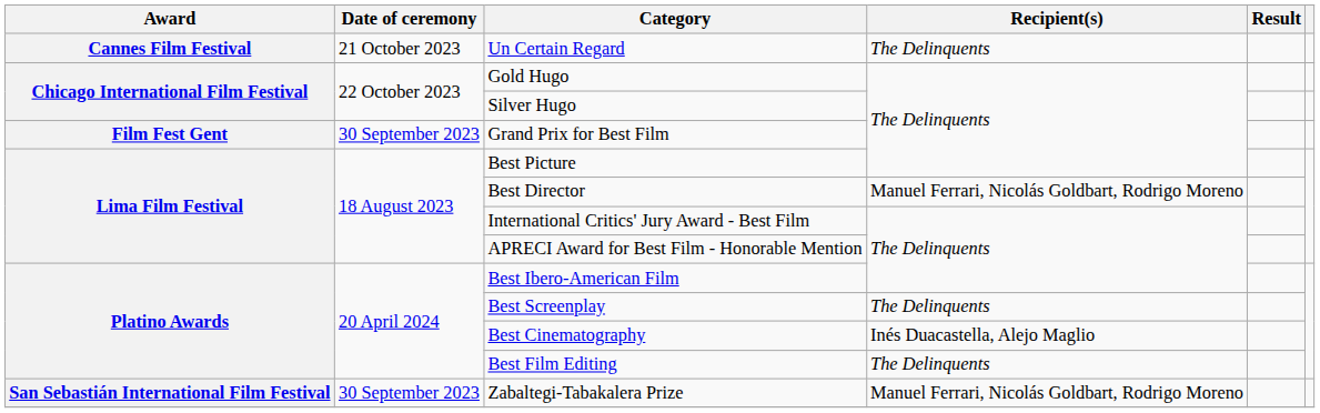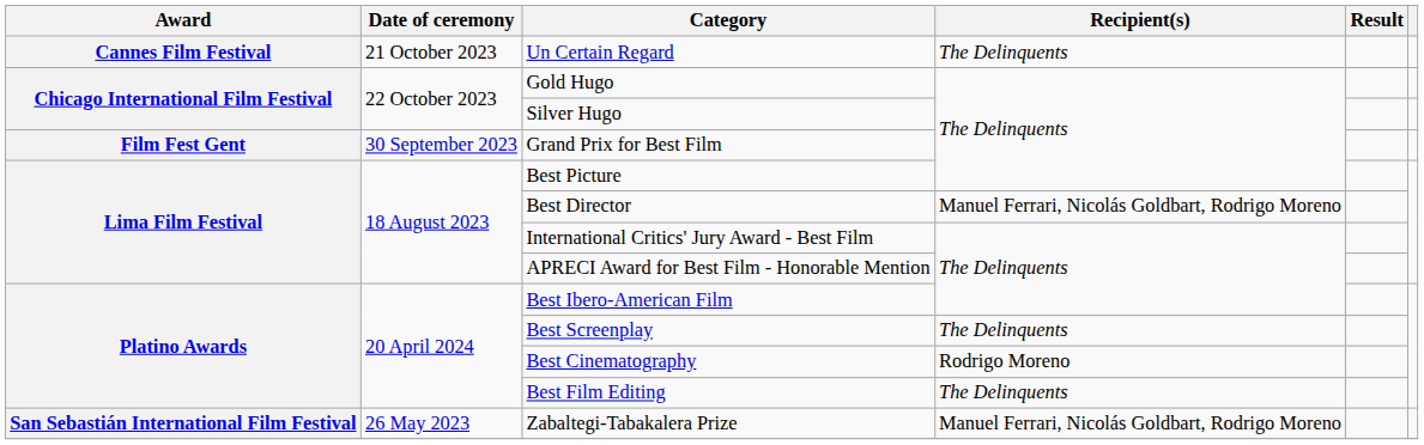Best Cinematography | Recipient(s): Inés Duacastella, Alejo Maglio -> Rodrigo Moreno
Zabaltegi-Tabakalera Prize | Date of ceremony: 30 September 2023 -> 26 May 2023
